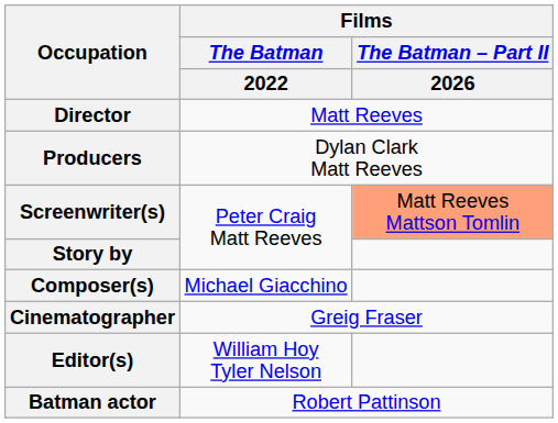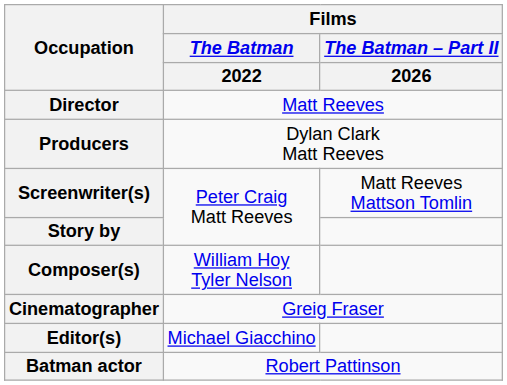Screenwriter(s) | Films / The Batman – Part II / 2026: lightsalmon background -> no background
Composer(s) | Films / The Batman / 2022: Michael Giacchino -> William Hoy Tyler Nelson
Editor(s) | Films / The Batman / 2022: William Hoy Tyler Nelson -> Michael Giacchino
